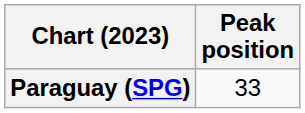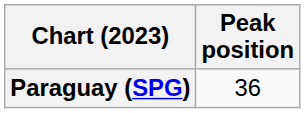Paraguay (SPG) | Peak position: 33 -> 36
